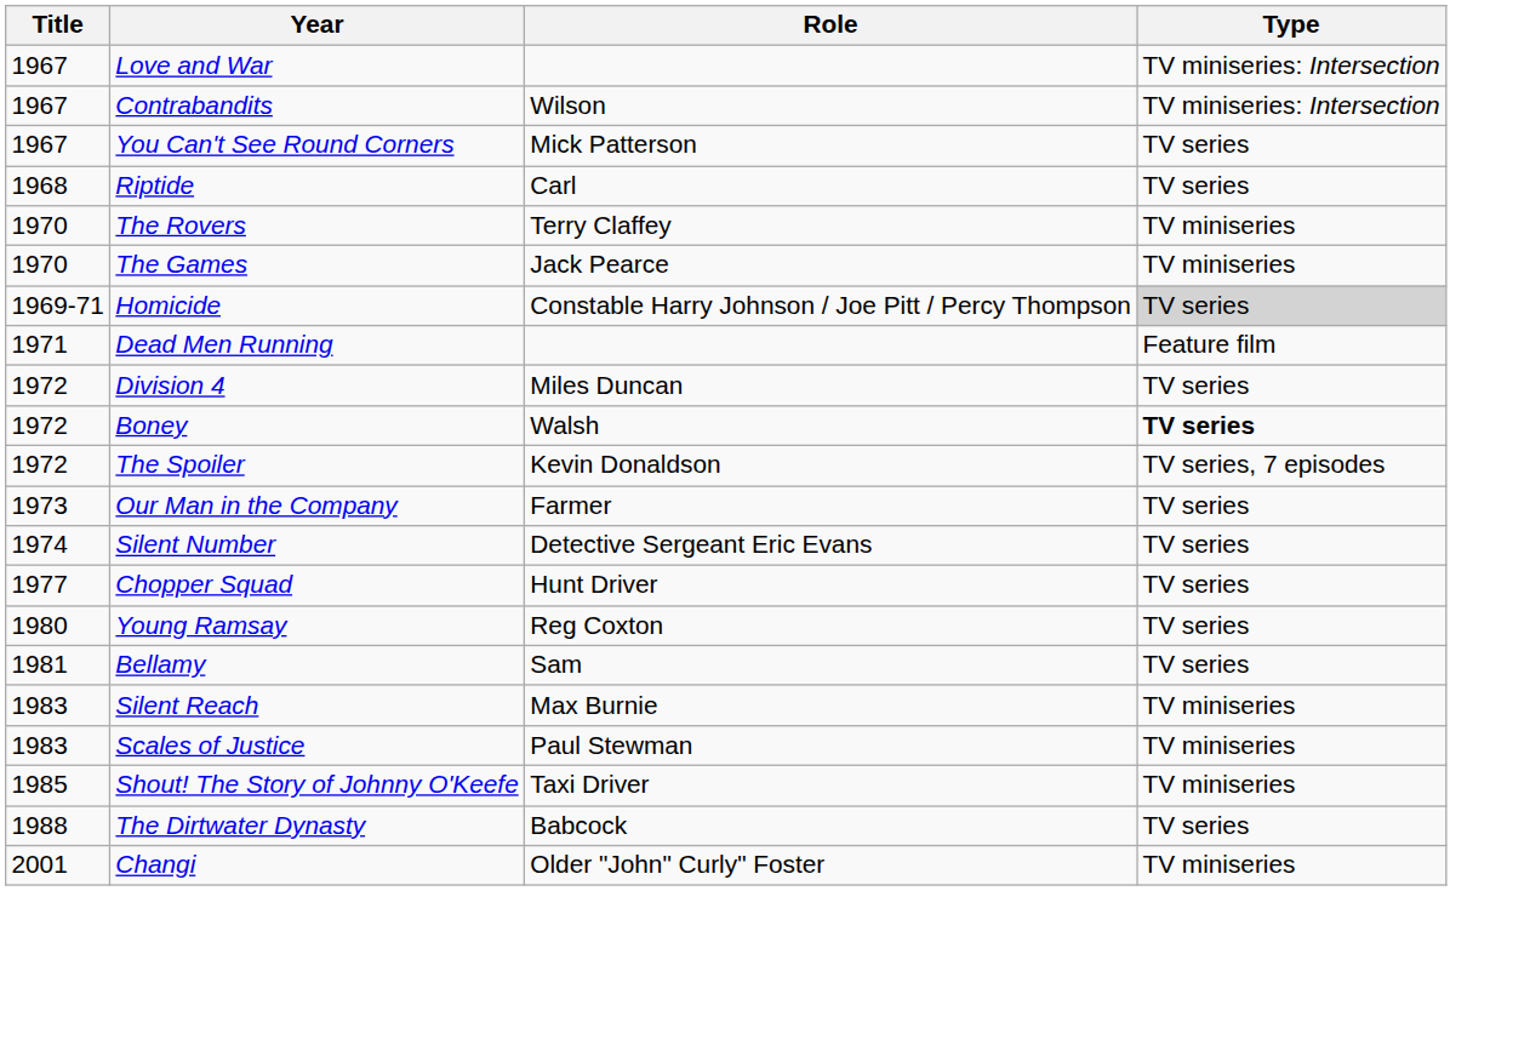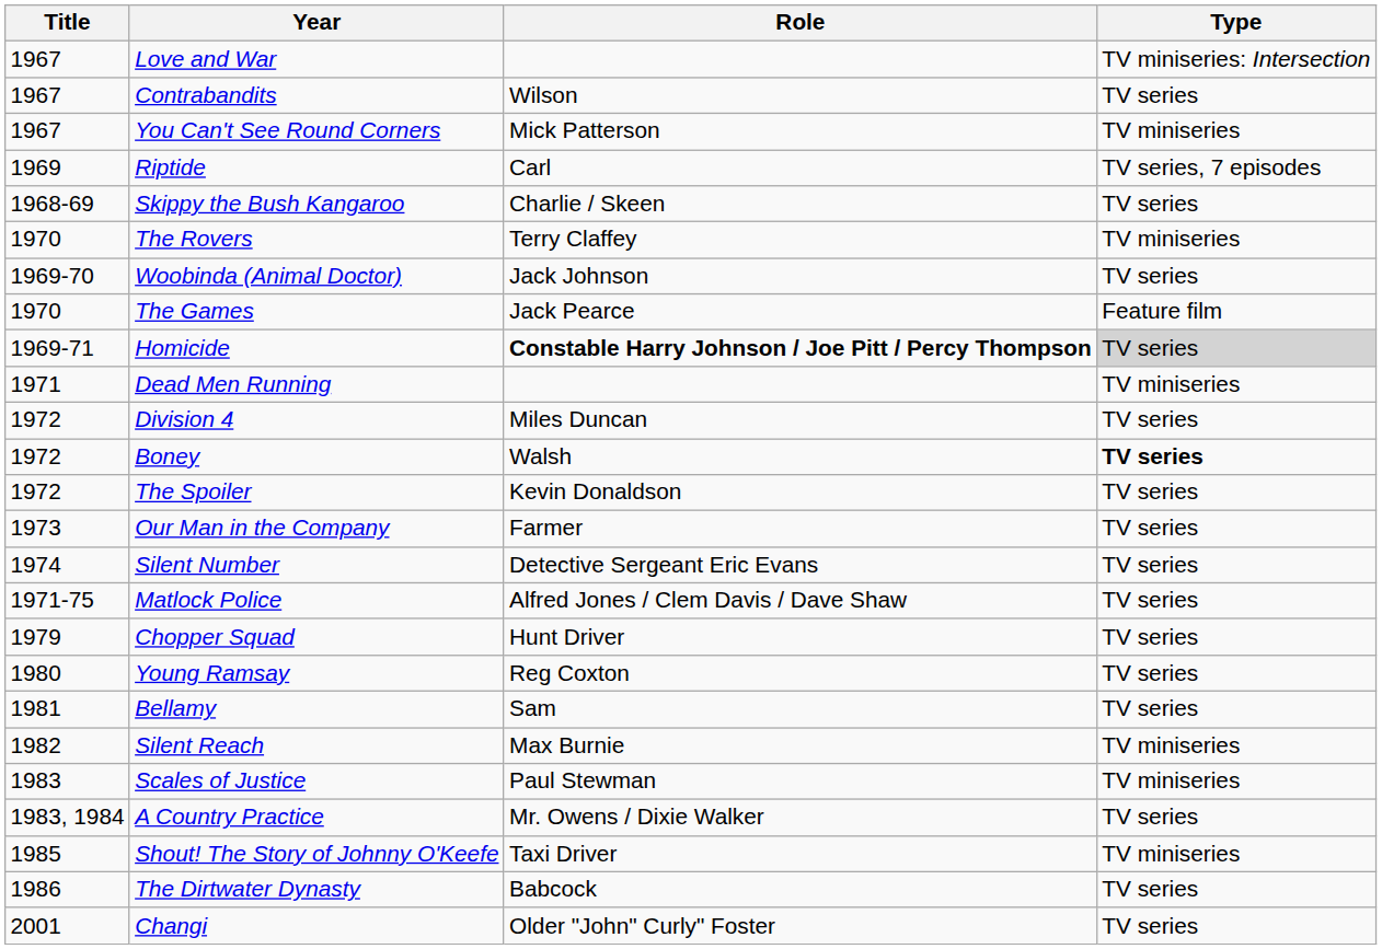Contrabandits | Type: TV miniseries: Intersection -> TV series
You Can't See Round Corners | Type: TV series -> TV miniseries
Riptide | Title: 1968 -> 1969
Riptide | Type: TV series -> TV series, 7 episodes
+ row: 1968-69 | Skippy the Bush Kangaroo | Charlie / Skeen | TV series
+ row: 1969-70 | Woobinda (Animal Doctor) | Jack Johnson | TV series
The Games | Type: TV miniseries -> Feature film
Homicide | Role: normal -> bold
Dead Men Running | Type: Feature film -> TV miniseries
The Spoiler | Type: TV series, 7 episodes -> TV series
+ row: 1971-75 | Matlock Police | Alfred Jones / Clem Davis / Dave Shaw | TV series
Chopper Squad | Title: 1977 -> 1979
Silent Reach | Title: 1983 -> 1982
+ row: 1983, 1984 | A Country Practice | Mr. Owens / Dixie Walker | TV series
The Dirtwater Dynasty | Title: 1988 -> 1986
Changi | Type: TV miniseries -> TV series
